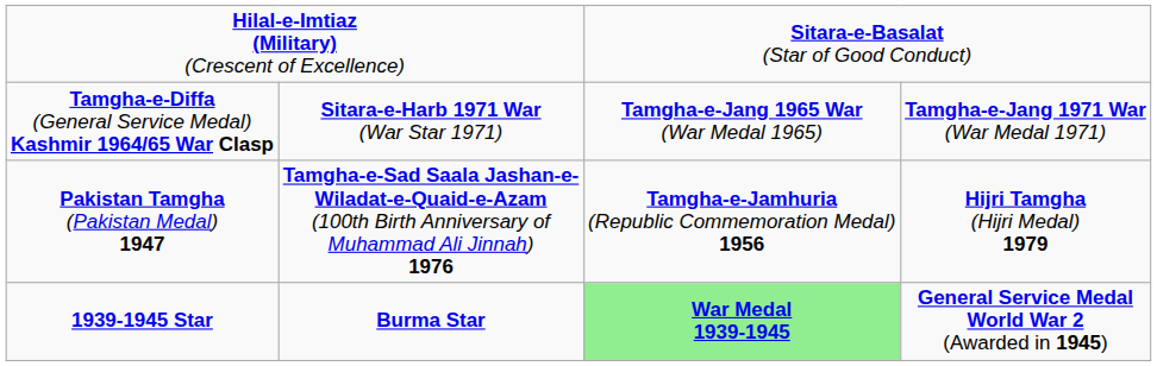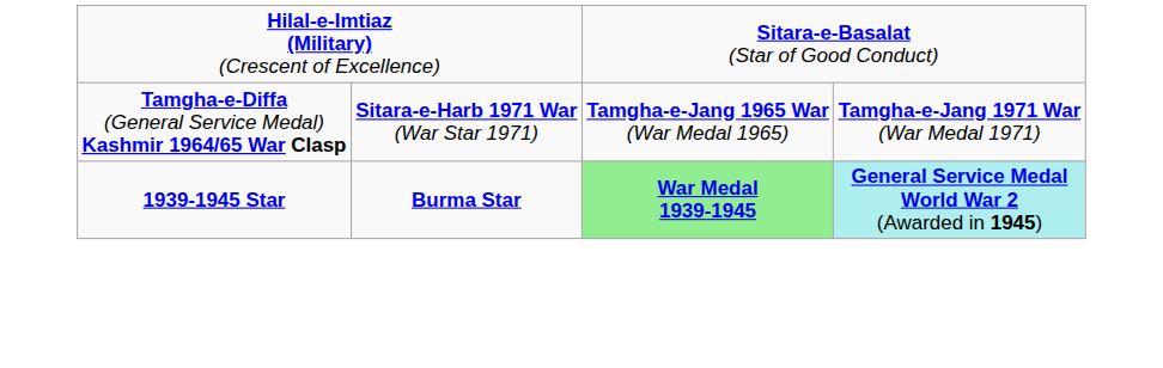- row: Pakistan Tamgha (Pakistan Medal) 1947 | Tamgha-e-Sad Saala Jashan-e- Wiladat-e-Quaid-e-Azam (100th Birth Anniversary of Muhammad Ali Jinnah) 1976 | Tamgha-e-Jamhuria (Republic Commemoration Medal) 1956 | Hijri Tamgha (Hijri Medal) 1979
1939-1945 Star | column 4: no background -> paleturquoise background
